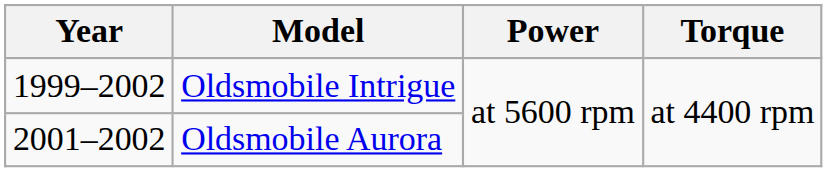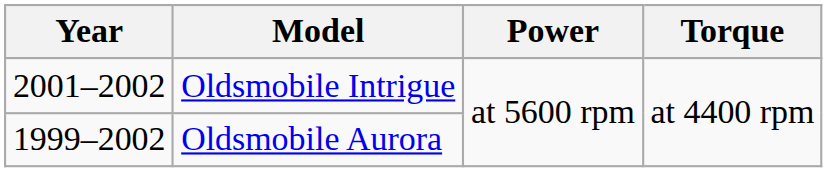Oldsmobile Intrigue | Year: 1999–2002 -> 2001–2002
Oldsmobile Aurora | Year: 2001–2002 -> 1999–2002
